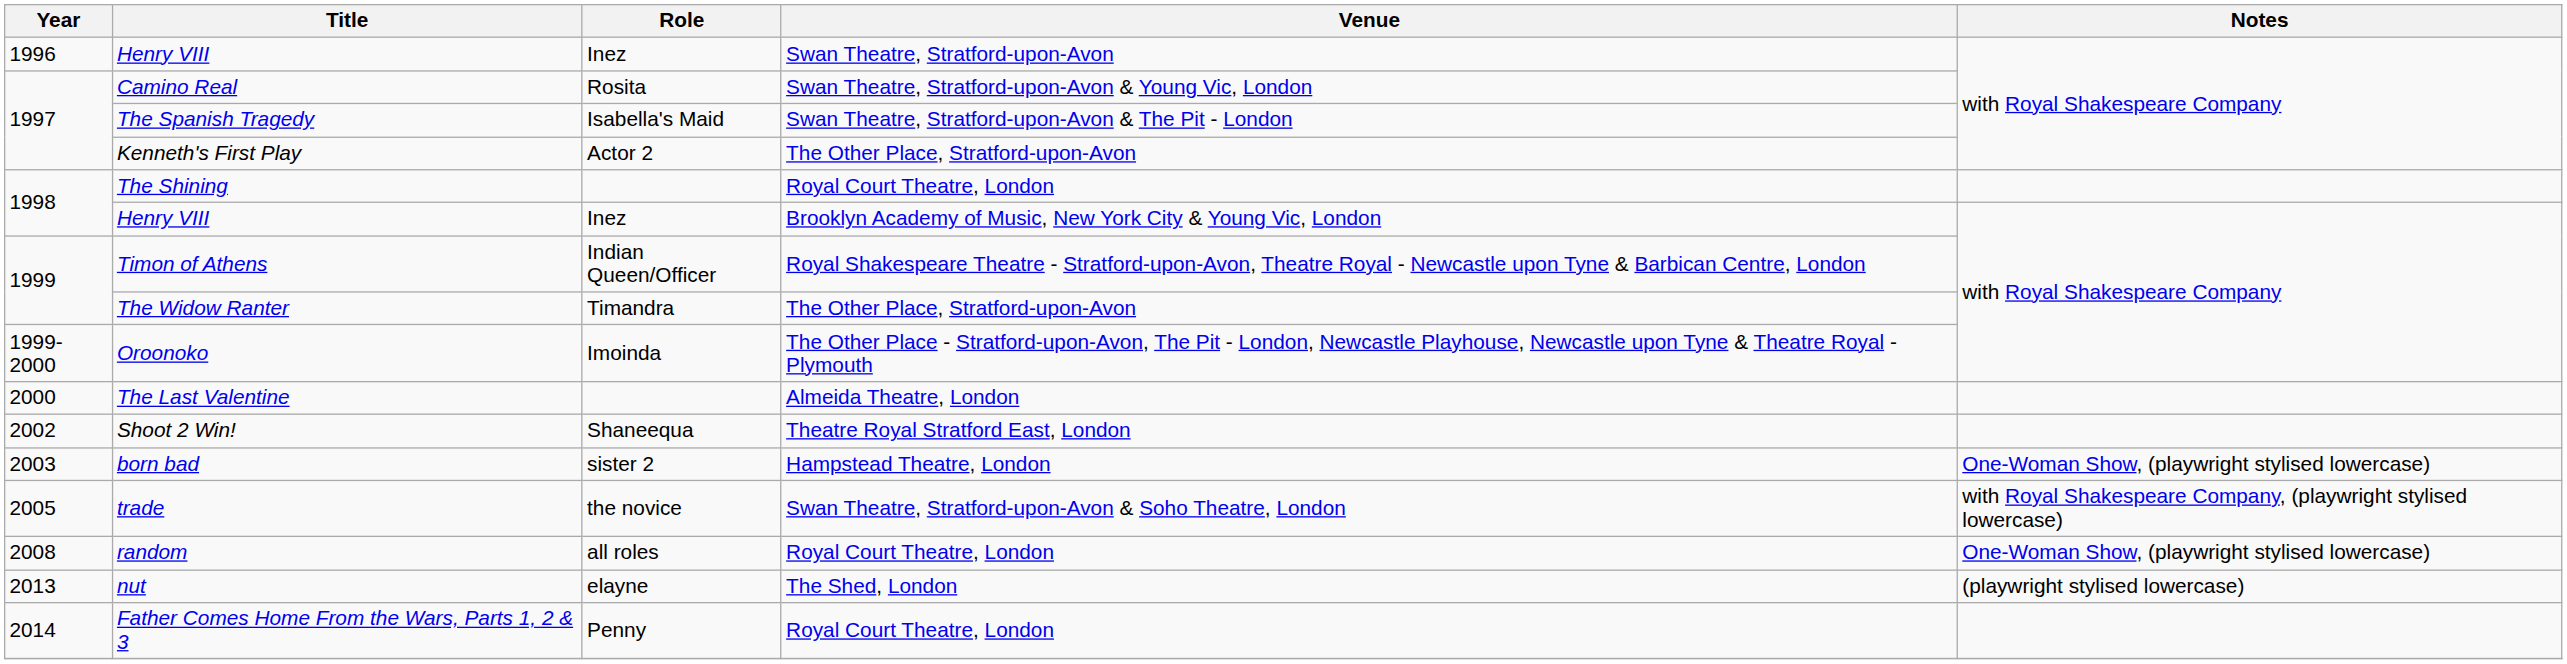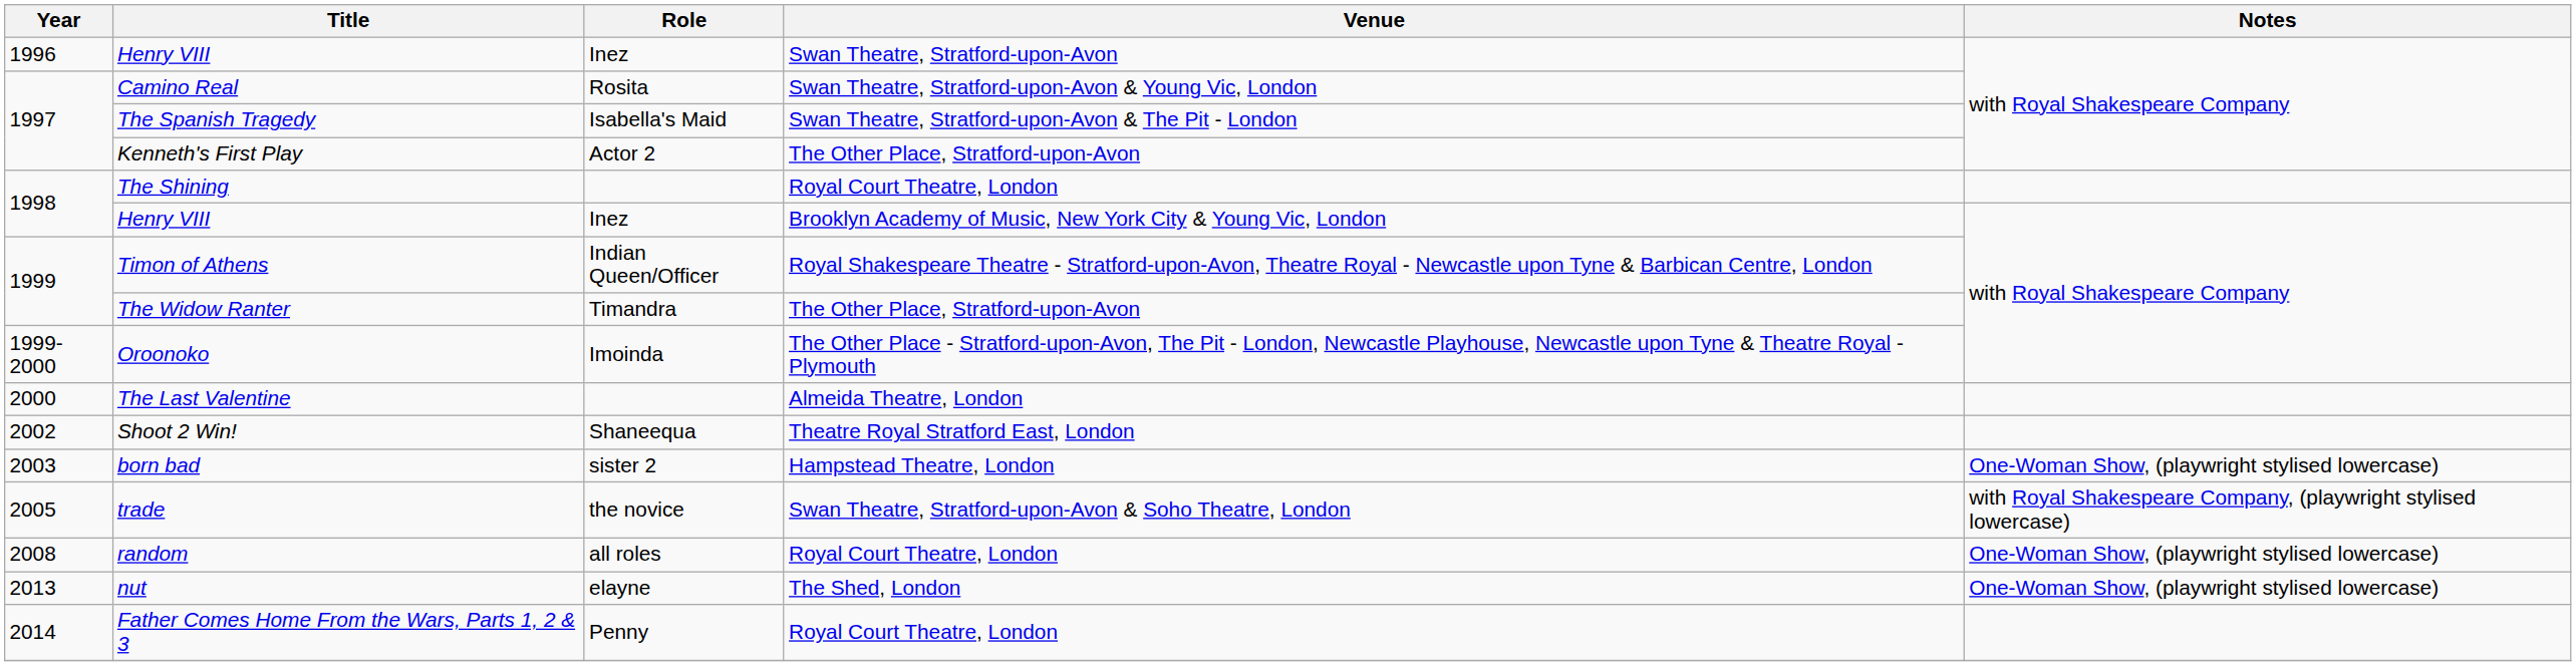nut | Notes: (playwright stylised lowercase) -> One-Woman Show, (playwright stylised lowercase)
